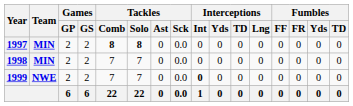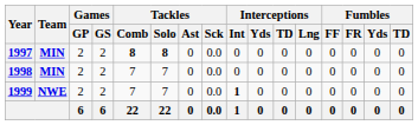1999 | Interceptions / Int: 0 -> 1
